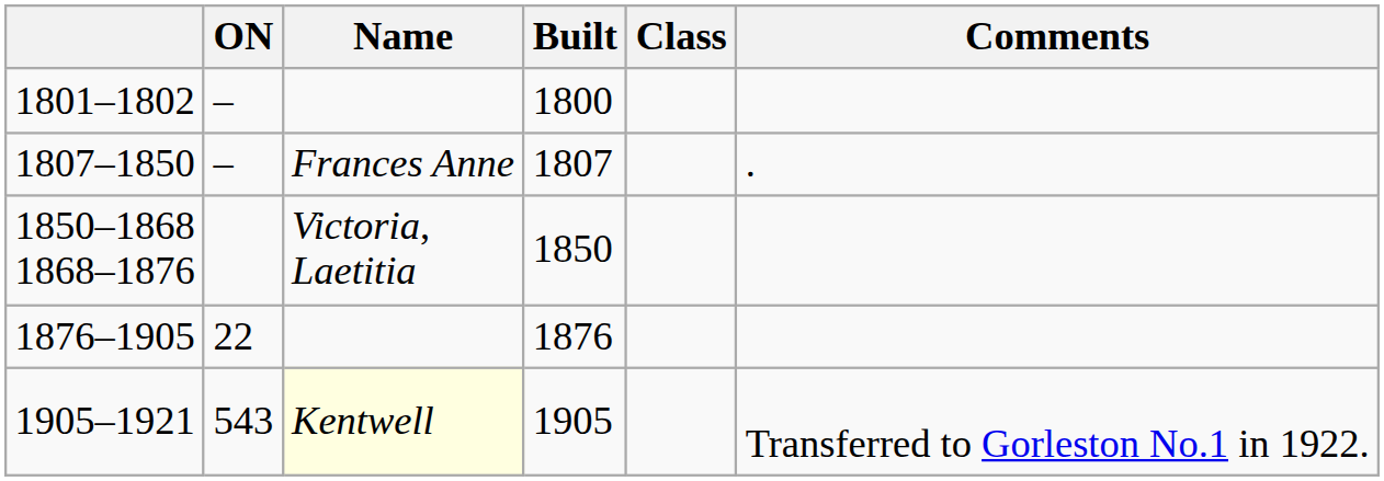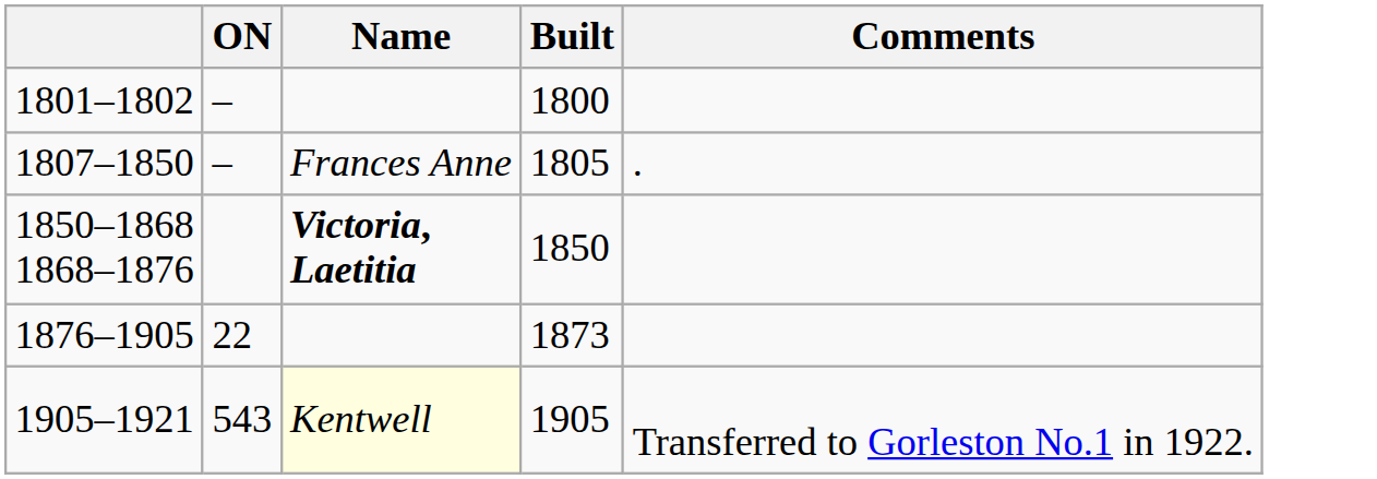- column: Class
1807–1850 | Built: 1807 -> 1805
1850–1868 1868–1876 | Name: normal -> bold
1876–1905 | Built: 1876 -> 1873
